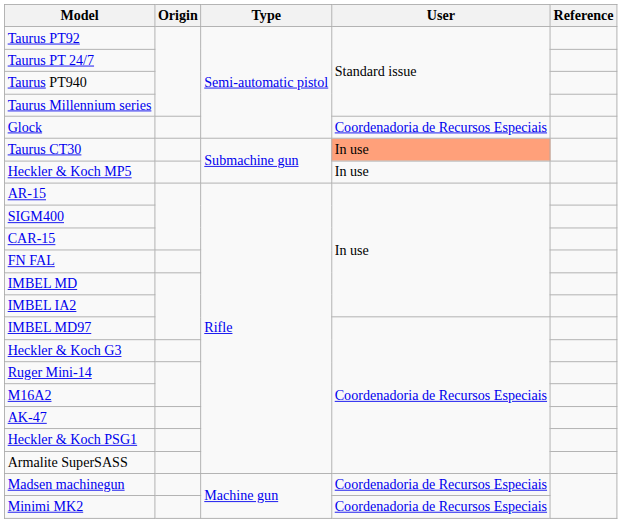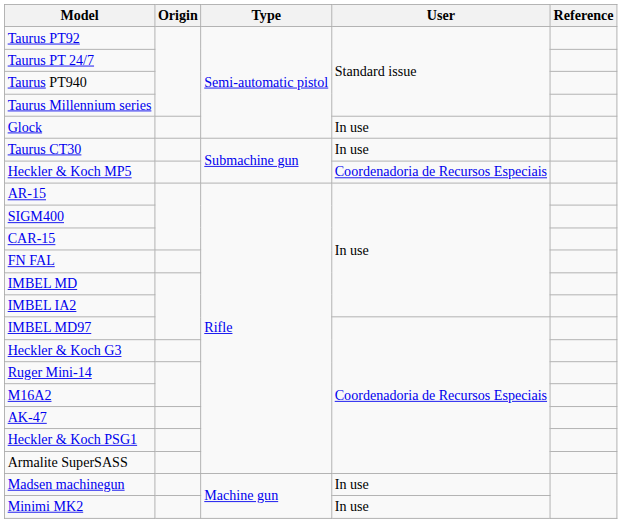Glock | User: Coordenadoria de Recursos Especiais -> In use
Taurus CT30 | User: lightsalmon background -> no background
Heckler & Koch MP5 | User: In use -> Coordenadoria de Recursos Especiais
Madsen machinegun | User: Coordenadoria de Recursos Especiais -> In use
Minimi MK2 | User: Coordenadoria de Recursos Especiais -> In use
